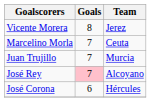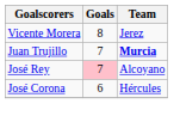- row: Marcelino Morla | 7 | Ceuta
Juan Trujillo | Team: normal -> bold
